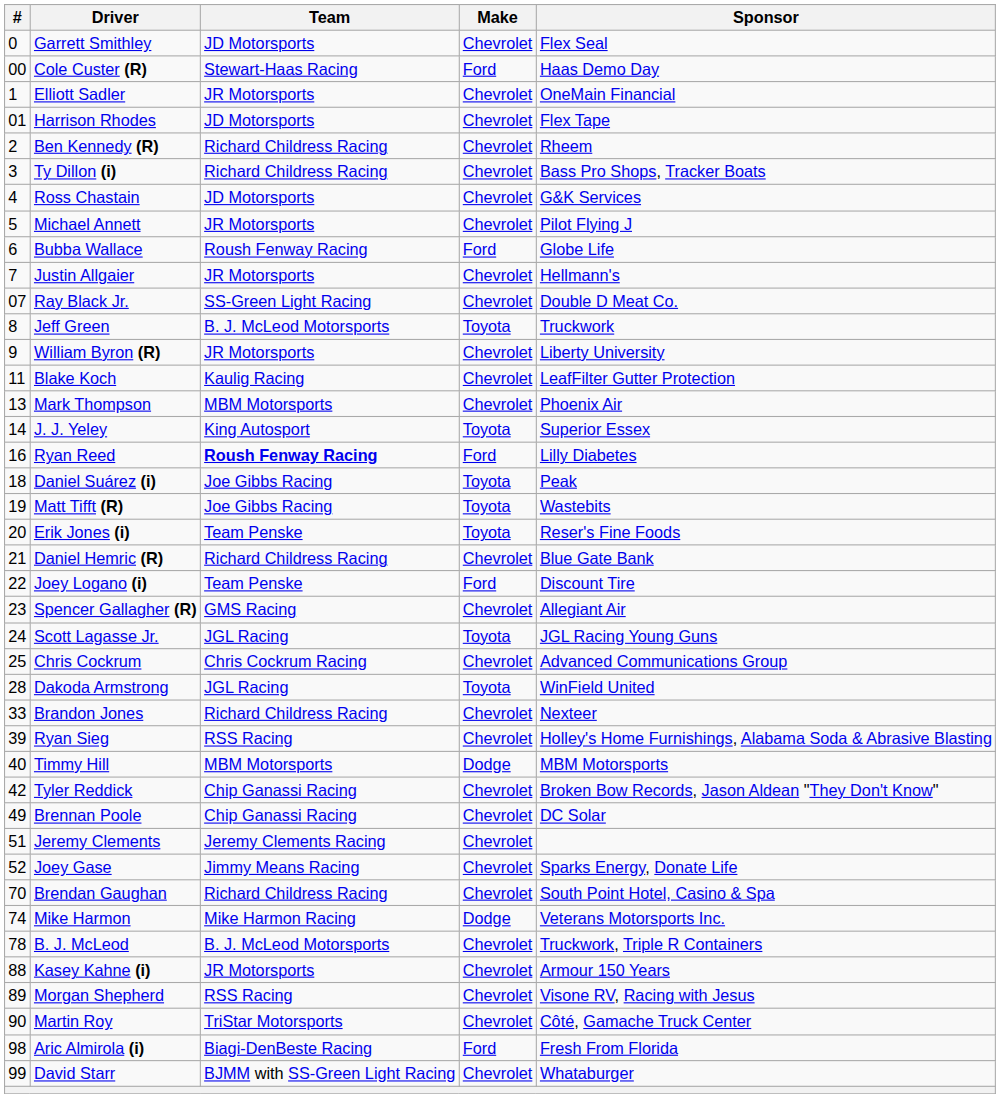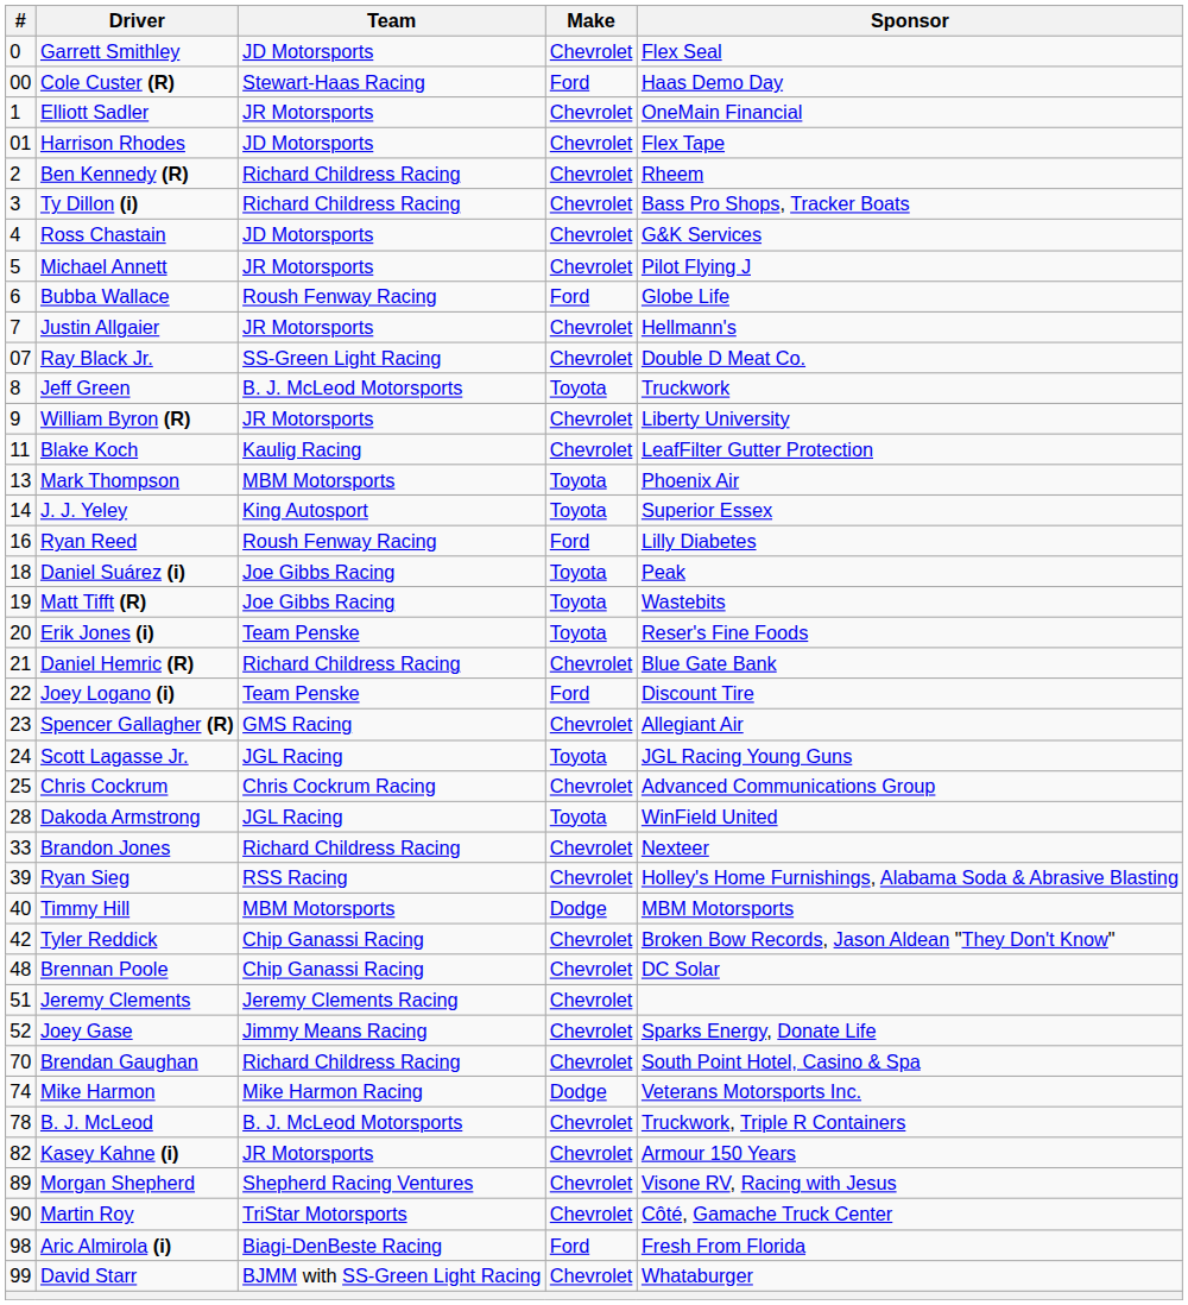Mark Thompson | Make: Chevrolet -> Toyota
Ryan Reed | Team: bold -> normal
Brennan Poole | #: 49 -> 48
Kasey Kahne (i) | #: 88 -> 82
Morgan Shepherd | Team: RSS Racing -> Shepherd Racing Ventures
